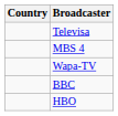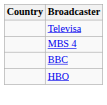- row: Wapa-TV
